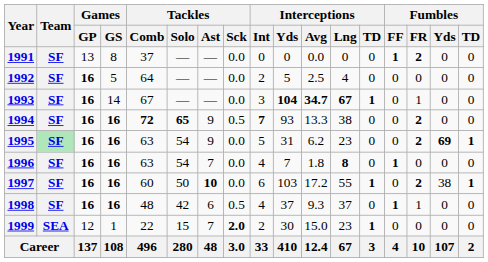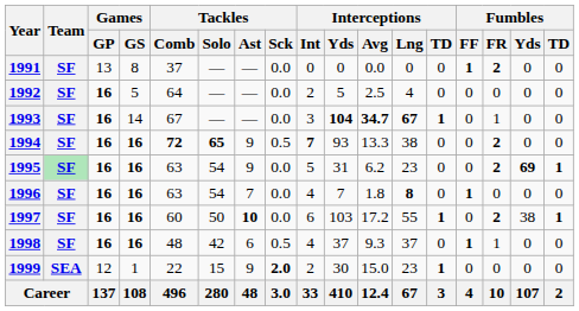1999 | Tackles / Ast: 7 -> 9
